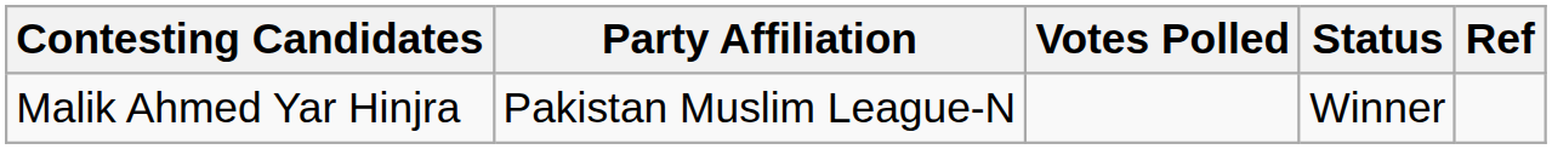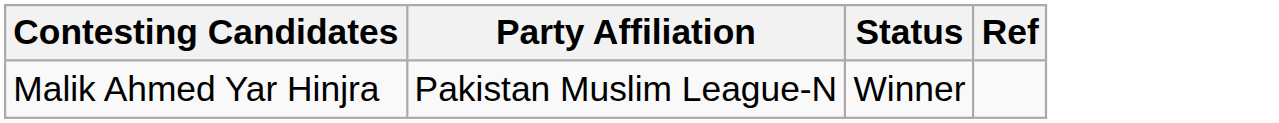- column: Votes Polled
